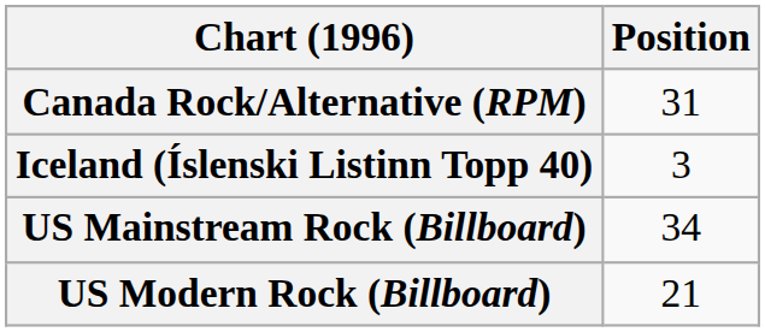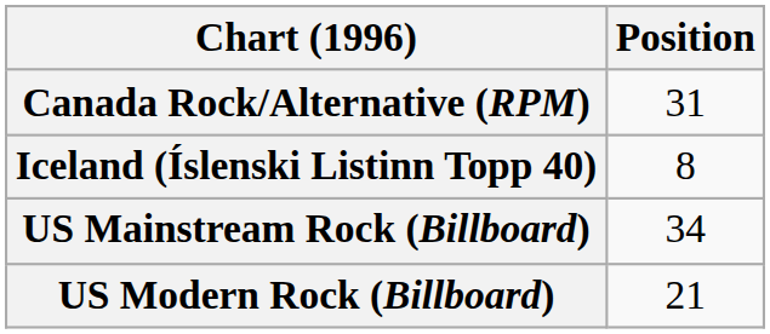Iceland (Íslenski Listinn Topp 40) | Position: 3 -> 8
